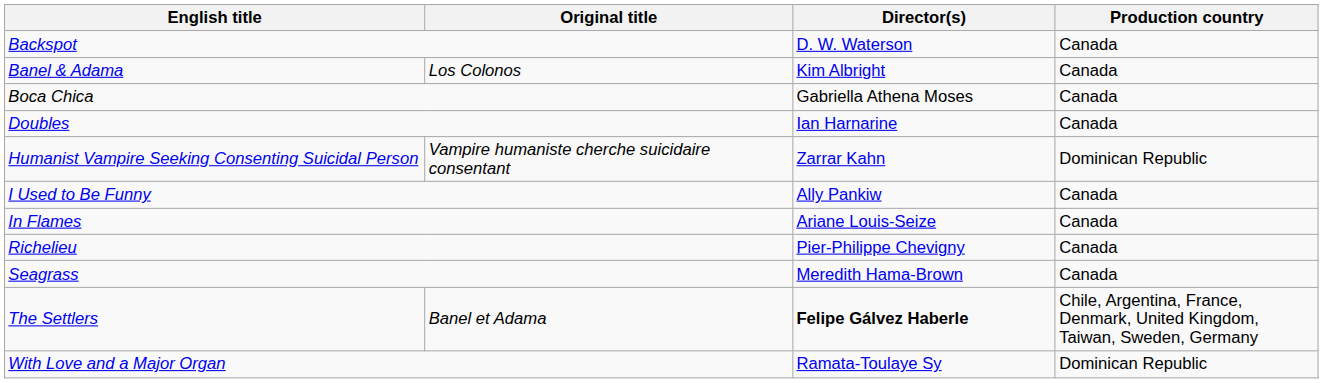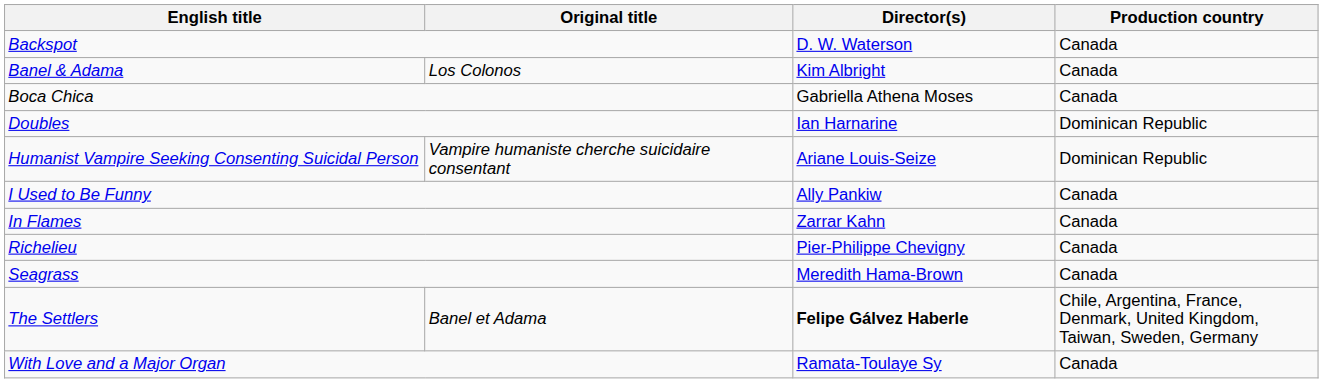Doubles | Production country: Canada -> Dominican Republic
Humanist Vampire Seeking Consenting Suicidal Person | Director(s): Zarrar Kahn -> Ariane Louis-Seize
In Flames | Director(s): Ariane Louis-Seize -> Zarrar Kahn
With Love and a Major Organ | Production country: Dominican Republic -> Canada
